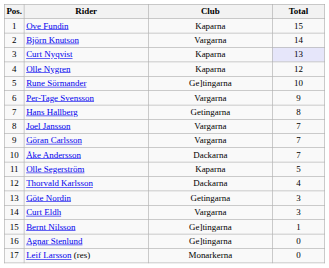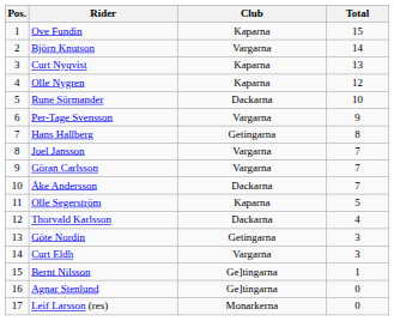Curt Nyqvist | Total: lavender background -> no background
Rune Sörmander | Club: Ge]tingarna -> Dackarna
